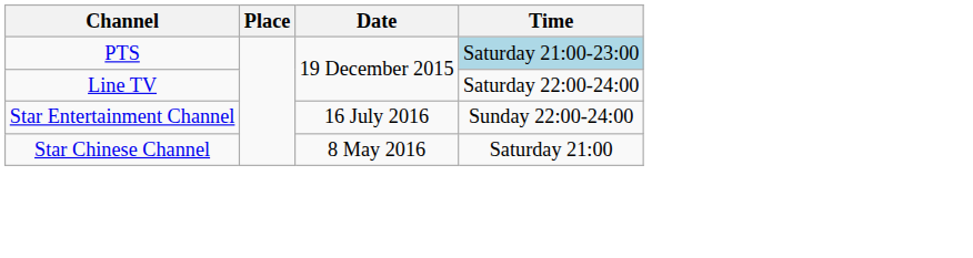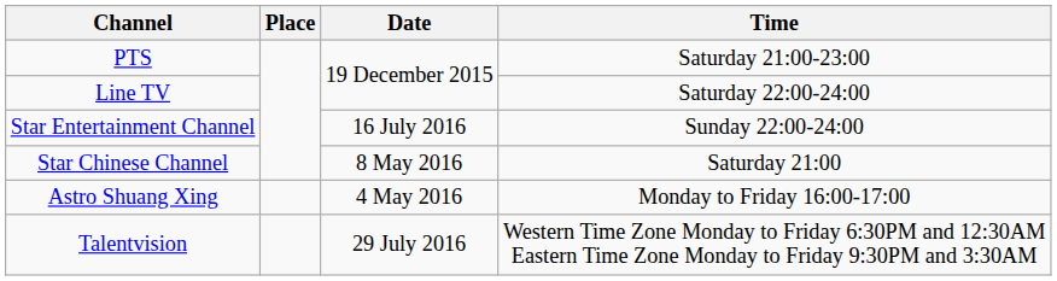PTS | Time: lightblue background -> no background
+ row: Astro Shuang Xing | 4 May 2016 | Monday to Friday 16:00-17:00
+ row: Talentvision | 29 July 2016 | Western Time Zone Monday to Friday 6:30PM and 12:30AM Eastern Time Zone Monday to Friday 9:30PM and 3:30AM
